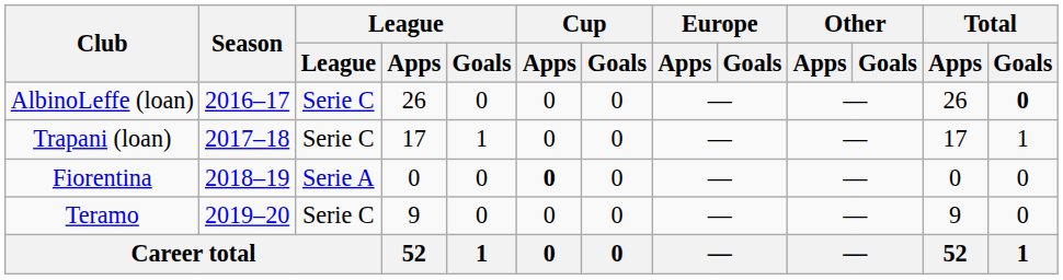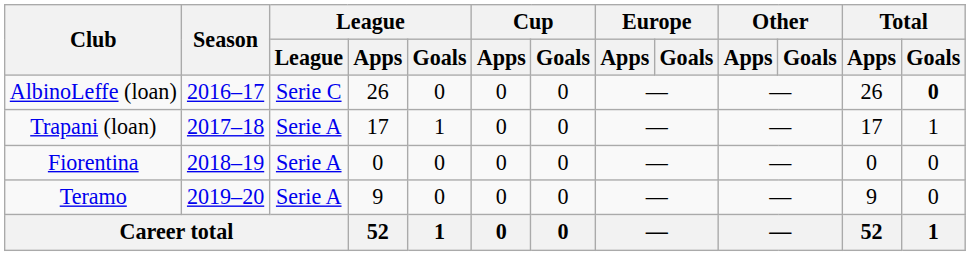Trapani (loan) | League: Serie C -> Serie A
Fiorentina | Cup / Apps: bold -> normal
Teramo | League: Serie C -> Serie A
